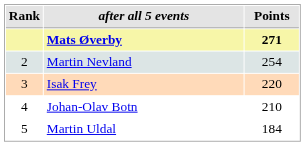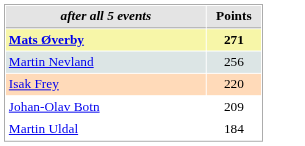- column: Rank | 2 | 3 | 4 | 5
Martin Nevland | Points: 254 -> 256
Johan-Olav Botn | Points: 210 -> 209
